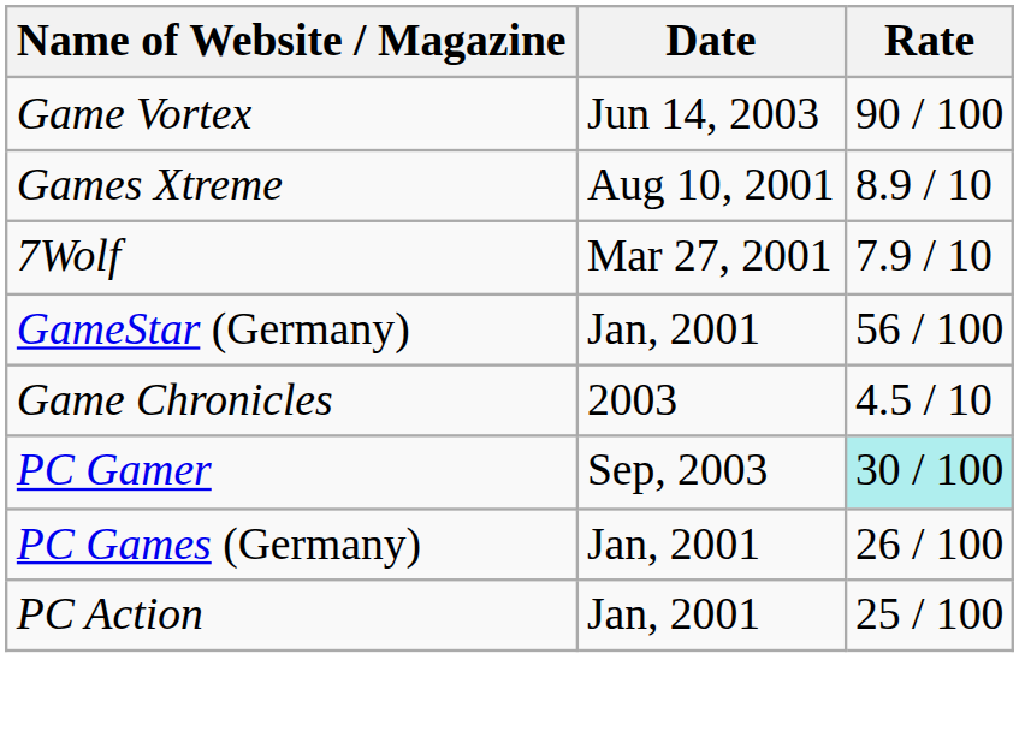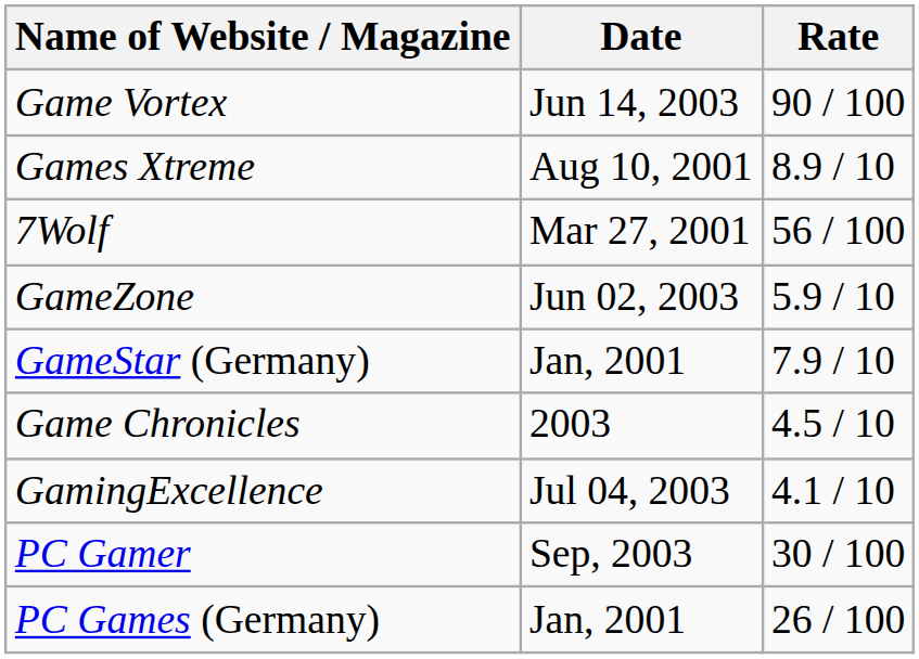7Wolf | Rate: 7.9 / 10 -> 56 / 100
+ row: GameZone | Jun 02, 2003 | 5.9 / 10
GameStar (Germany) | Rate: 56 / 100 -> 7.9 / 10
+ row: GamingExcellence | Jul 04, 2003 | 4.1 / 10
PC Gamer | Rate: paleturquoise background -> no background
- row: PC Action | Jan, 2001 | 25 / 100
